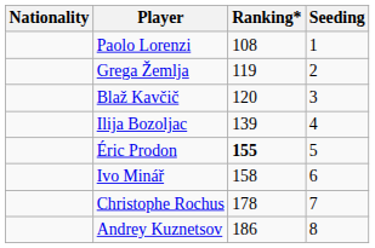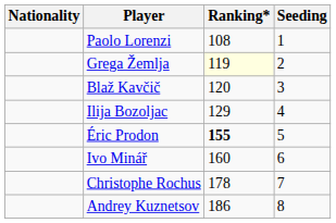Grega Žemlja | Ranking*: no background -> lightyellow background
Ilija Bozoljac | Ranking*: 139 -> 129
Ivo Minář | Ranking*: 158 -> 160
